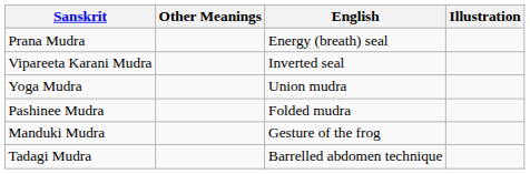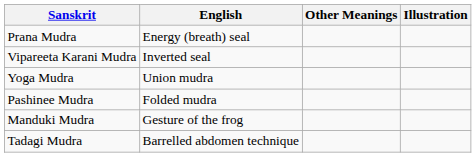columns swapped: English <-> Other Meanings
